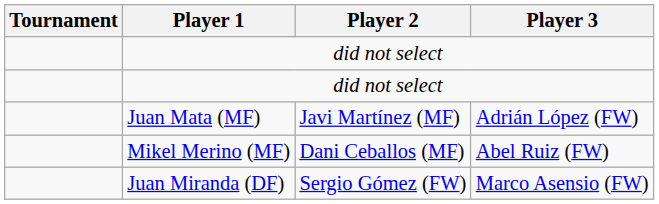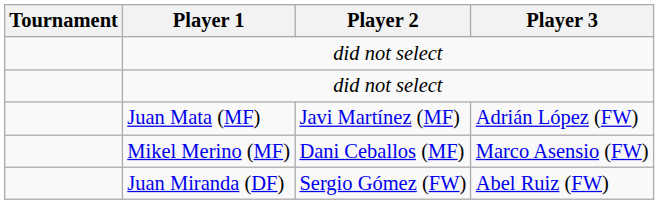Mikel Merino (MF) | Player 3: Abel Ruiz (FW) -> Marco Asensio (FW)
Juan Miranda (DF) | Player 3: Marco Asensio (FW) -> Abel Ruiz (FW)
